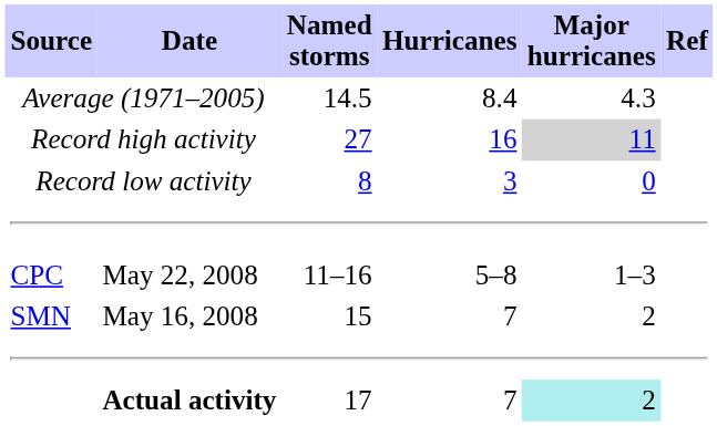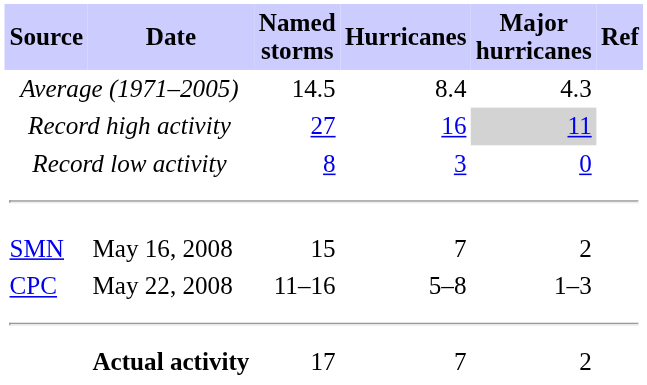rows swapped: May 16, 2008 <-> May 22, 2008
Actual activity | Major hurricanes: paleturquoise background -> no background
